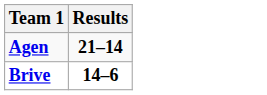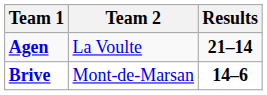+ column: Team 2 | La Voulte | Mont-de-Marsan
